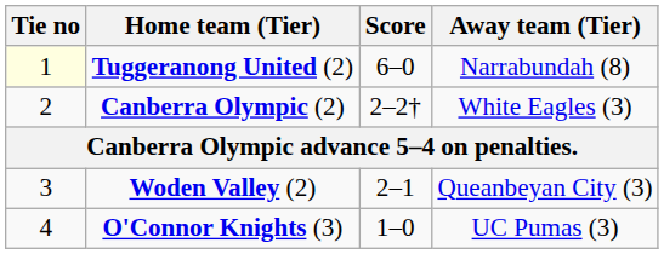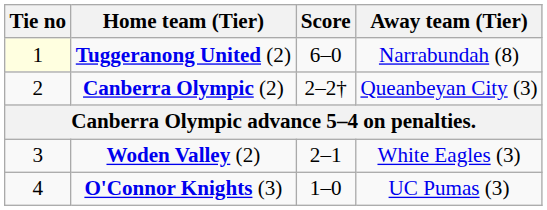Canberra Olympic (2) | Away team (Tier): White Eagles (3) -> Queanbeyan City (3)
Woden Valley (2) | Away team (Tier): Queanbeyan City (3) -> White Eagles (3)
